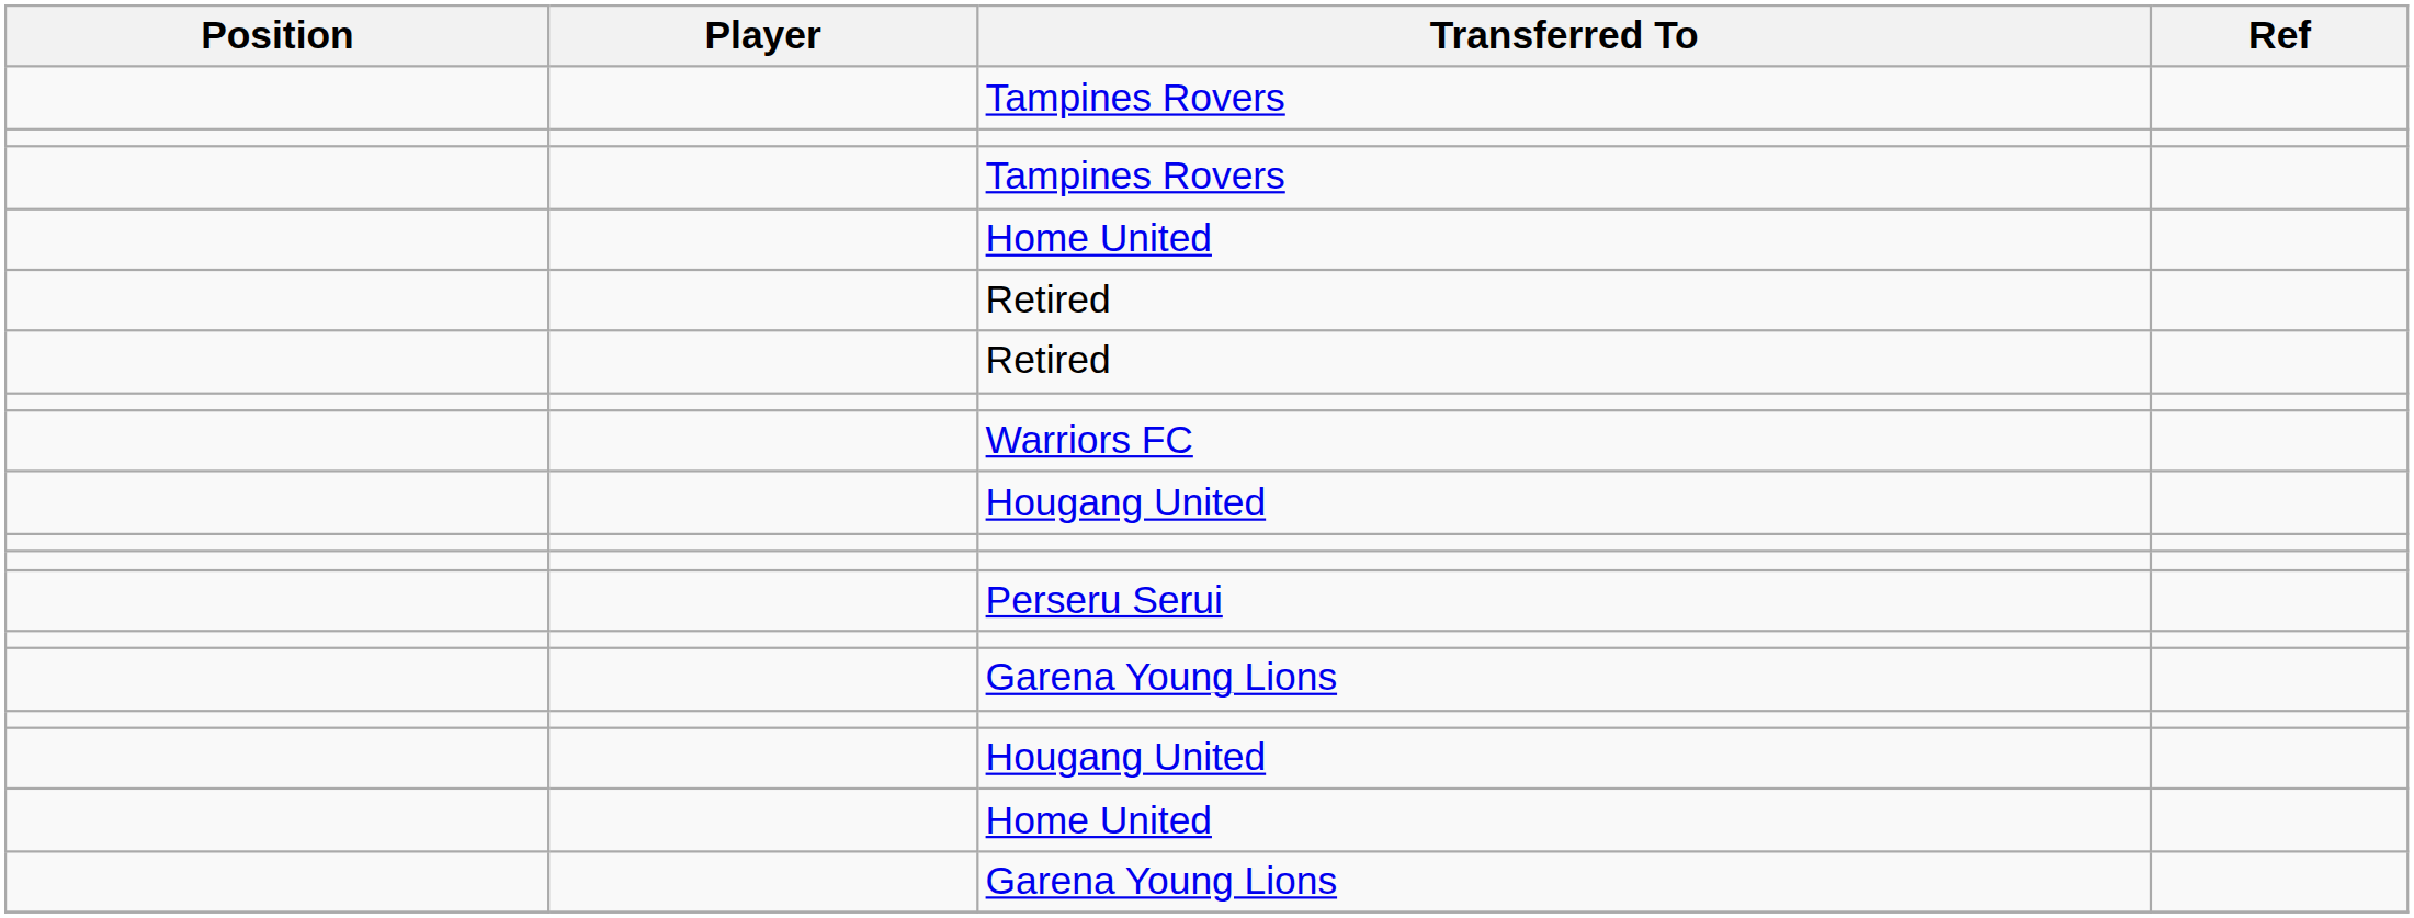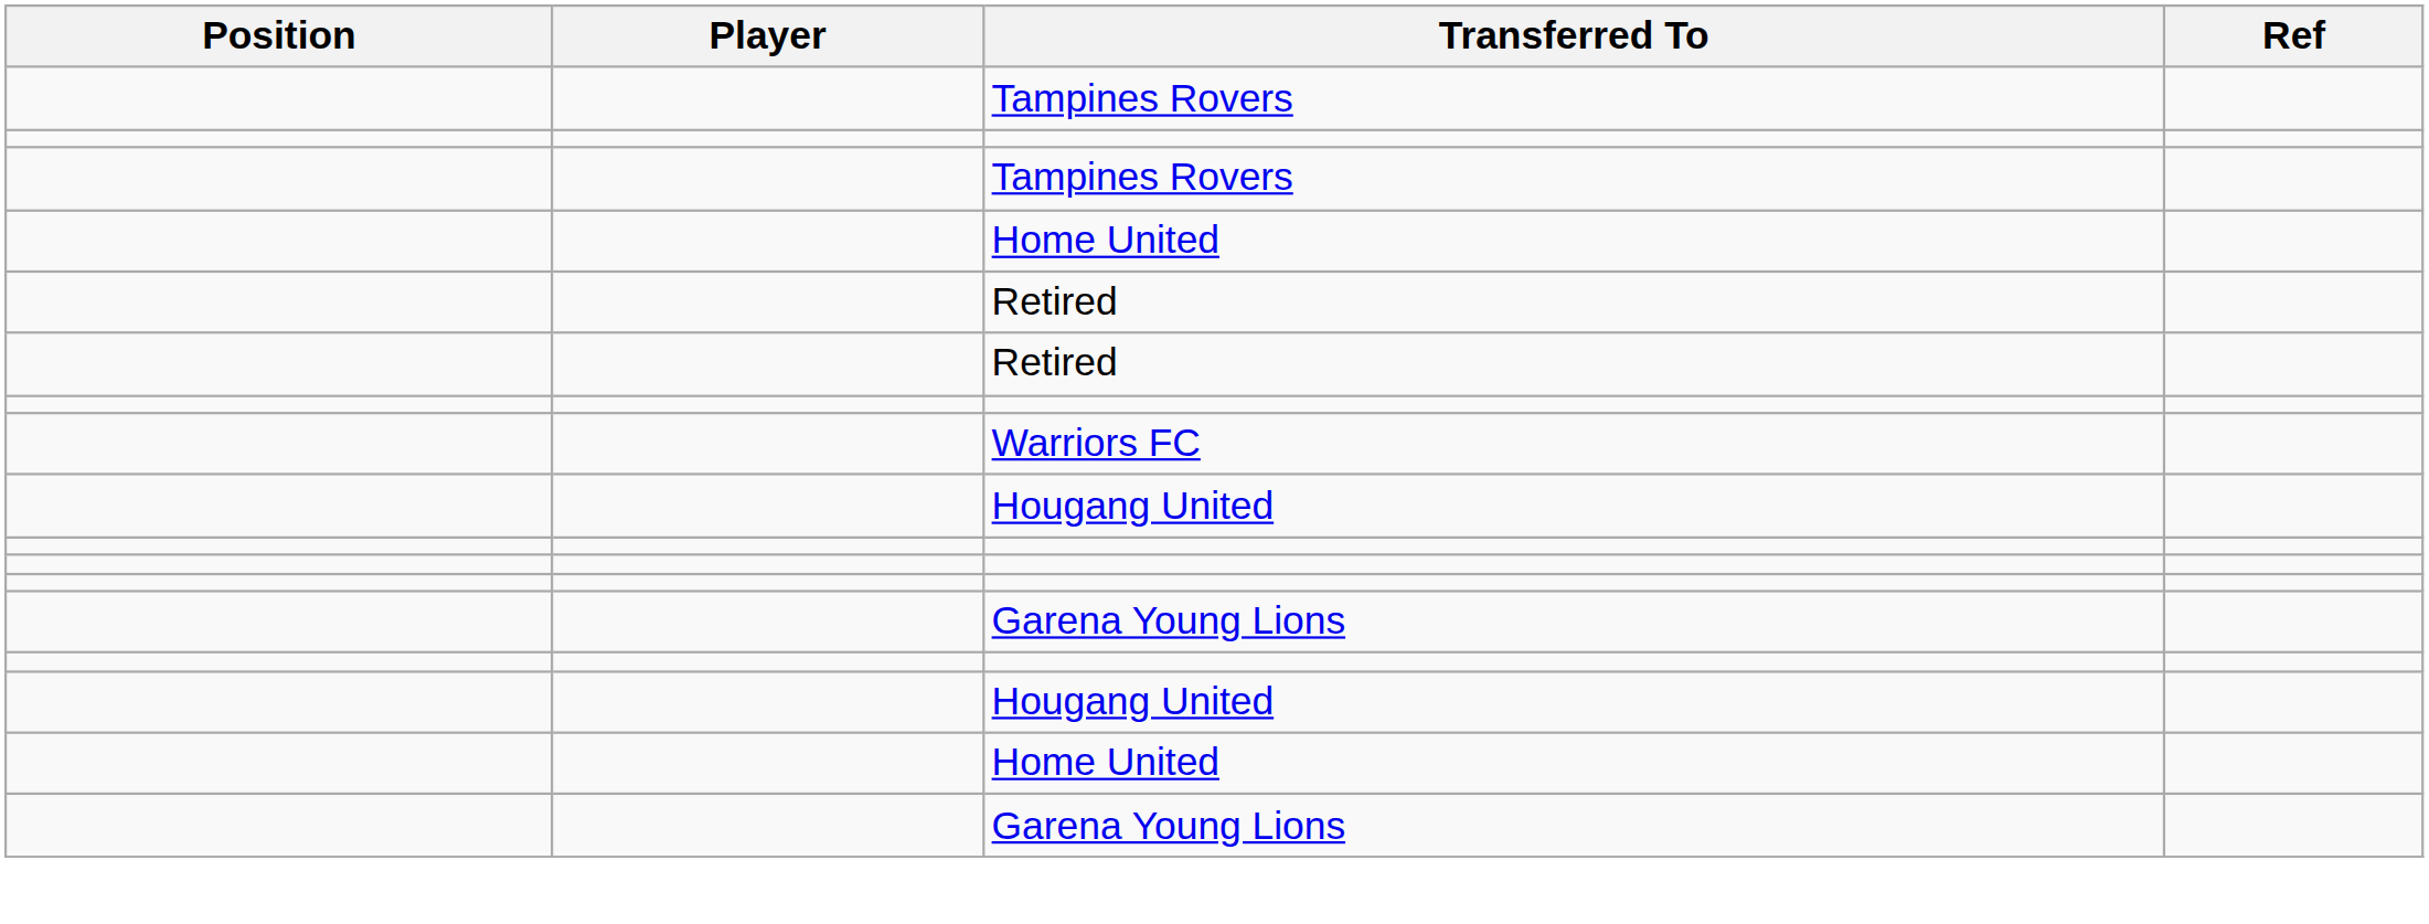- row: Perseru Serui
